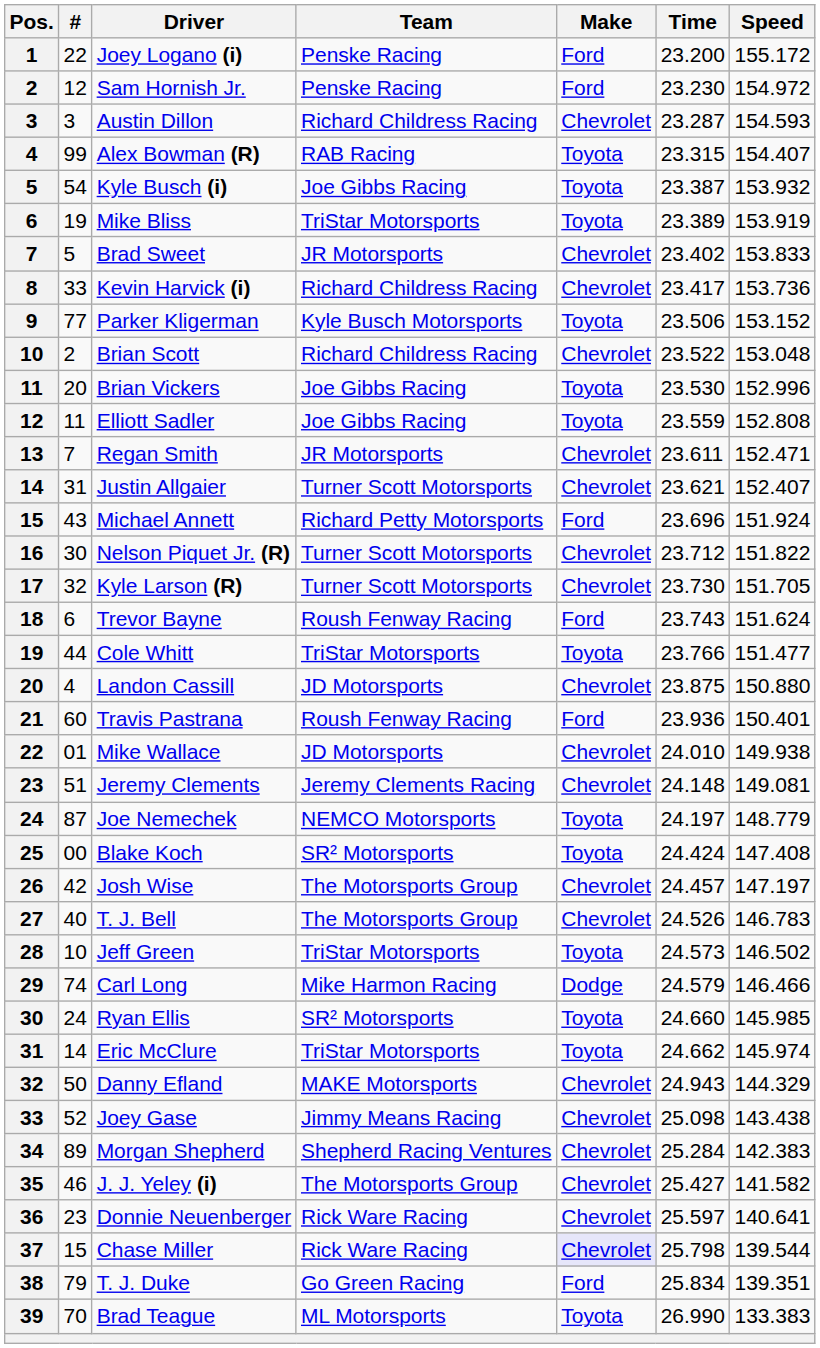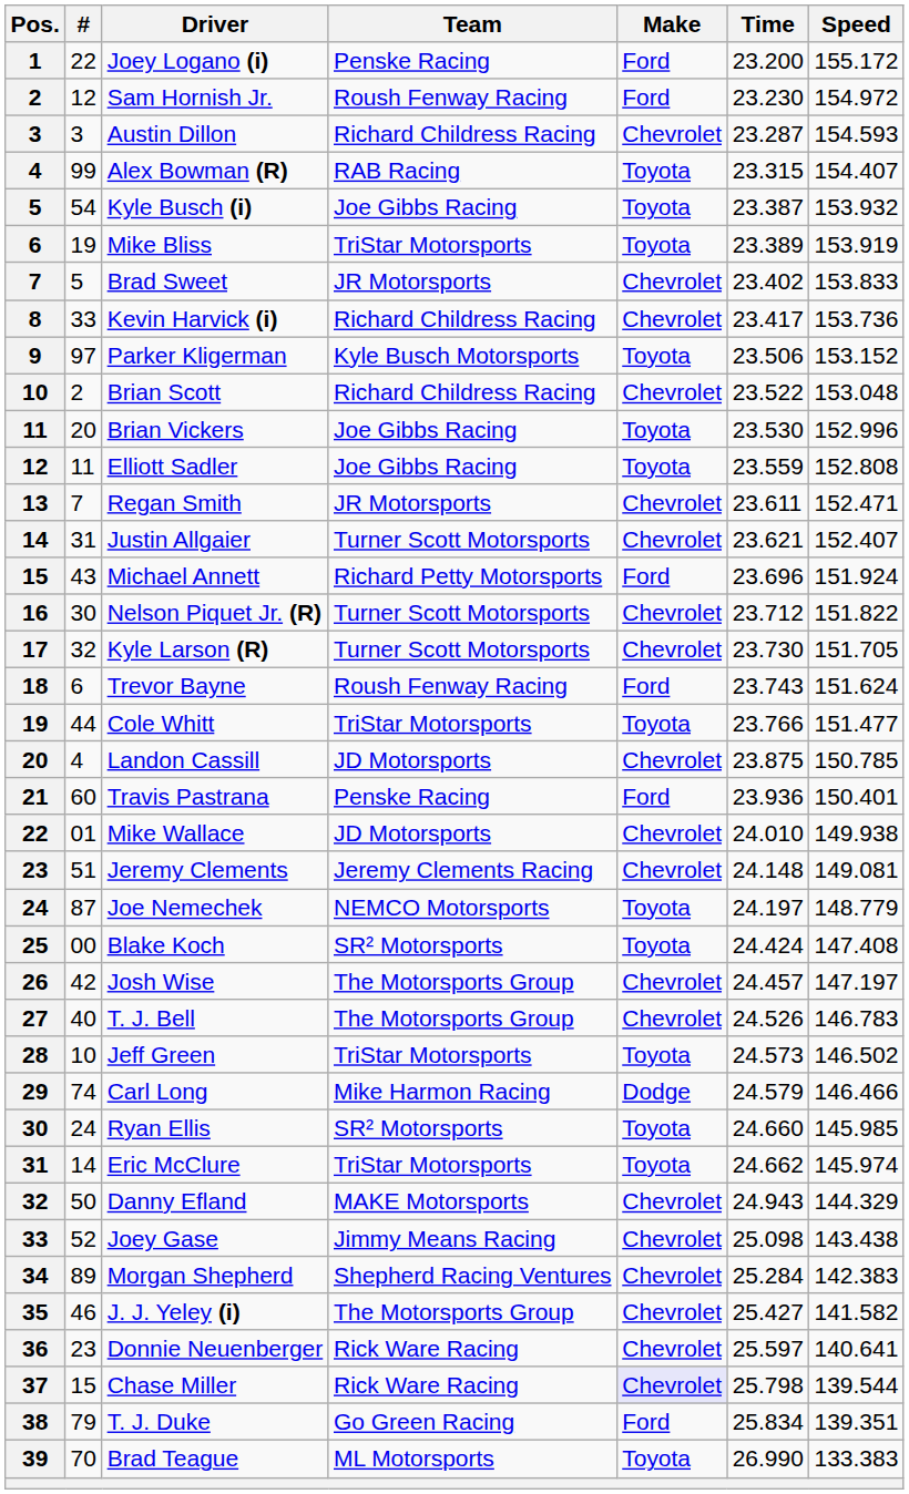Sam Hornish Jr. | Team: Penske Racing -> Roush Fenway Racing
Parker Kligerman | #: 77 -> 97
Landon Cassill | Speed: 150.880 -> 150.785
Travis Pastrana | Team: Roush Fenway Racing -> Penske Racing
